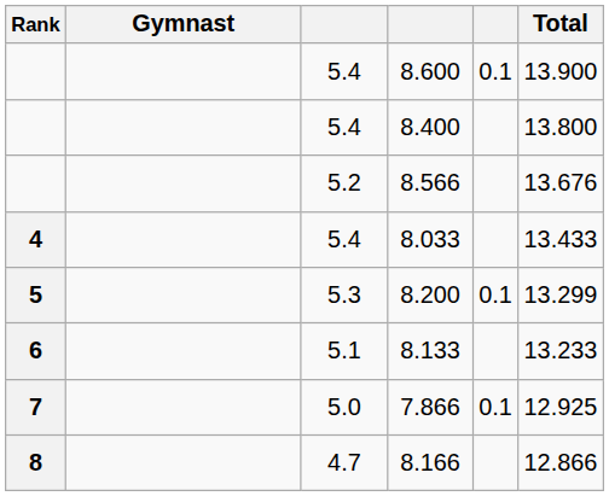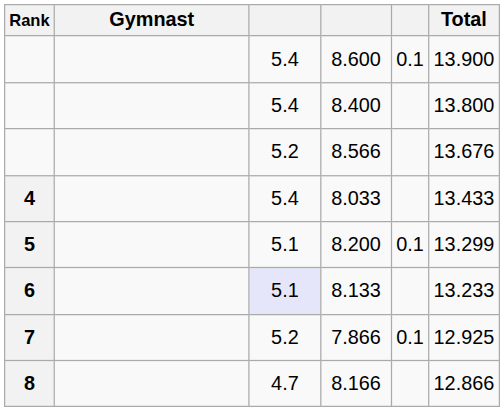8.200 | column 3: 5.3 -> 5.1
8.133 | column 3: no background -> lavender background
7.866 | column 3: 5.0 -> 5.2
